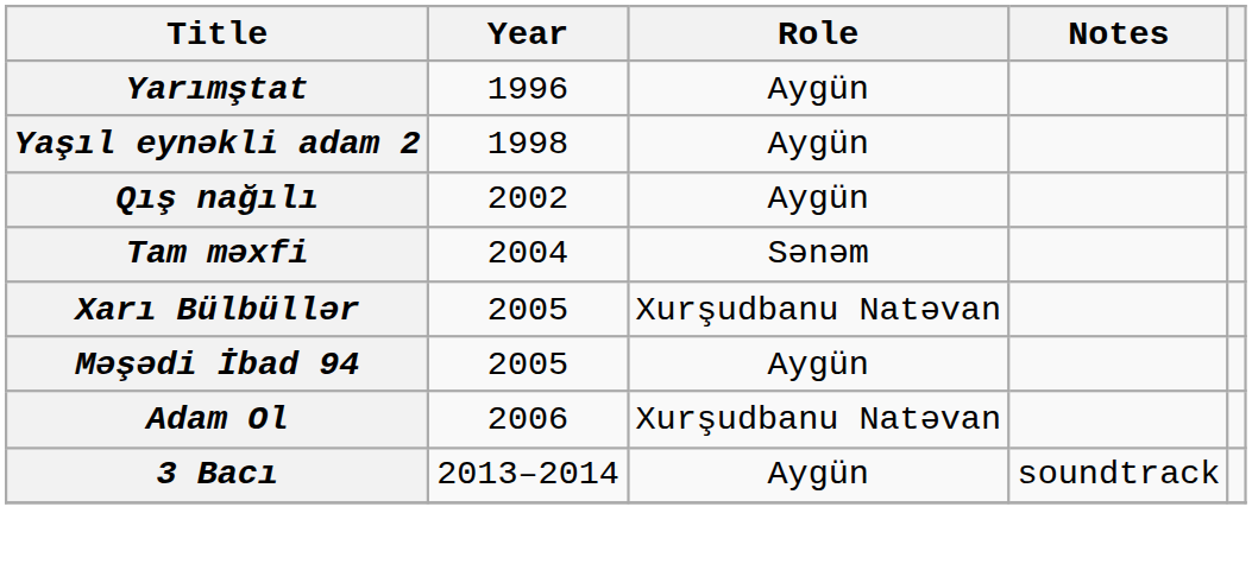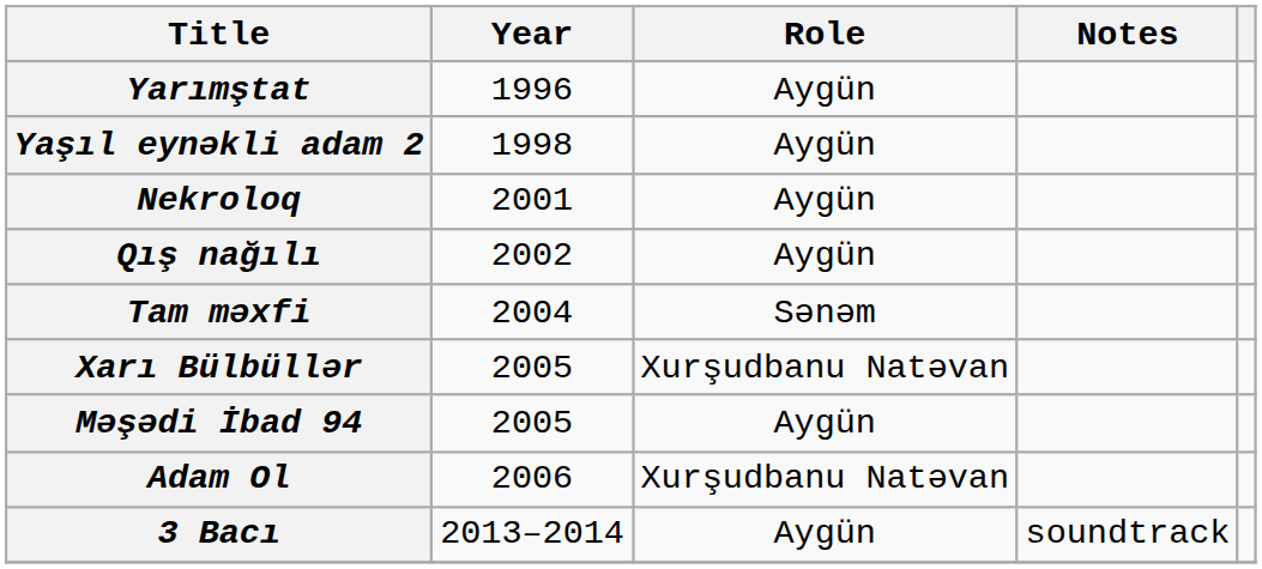+ row: Nekroloq | 2001 | Aygün
